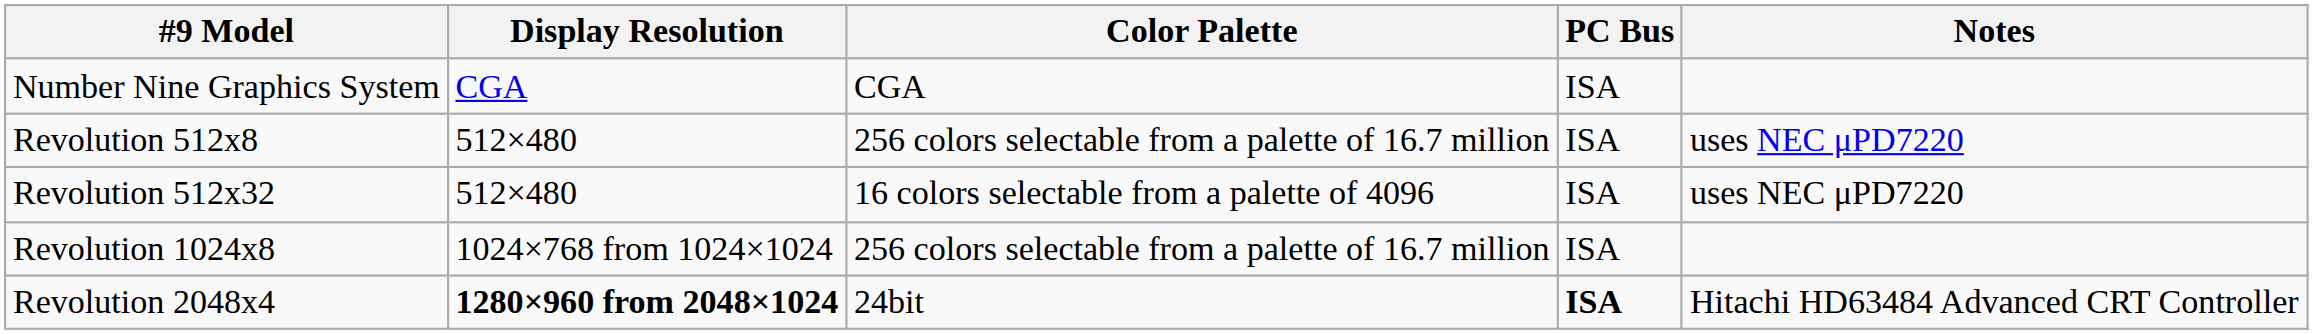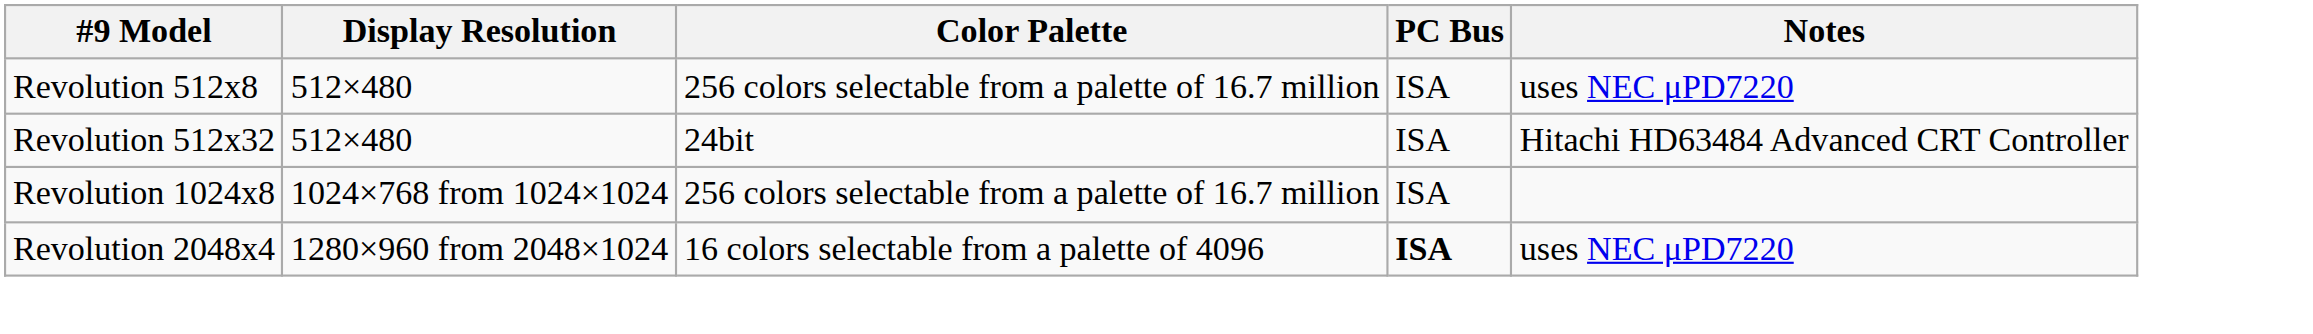- row: Number Nine Graphics System | CGA | CGA | ISA
Revolution 512x32 | Color Palette: 16 colors selectable from a palette of 4096 -> 24bit
Revolution 512x32 | Notes: uses NEC μPD7220 -> Hitachi HD63484 Advanced CRT Controller
Revolution 2048x4 | Display Resolution: bold -> normal
Revolution 2048x4 | Color Palette: 24bit -> 16 colors selectable from a palette of 4096
Revolution 2048x4 | Notes: Hitachi HD63484 Advanced CRT Controller -> uses NEC μPD7220
